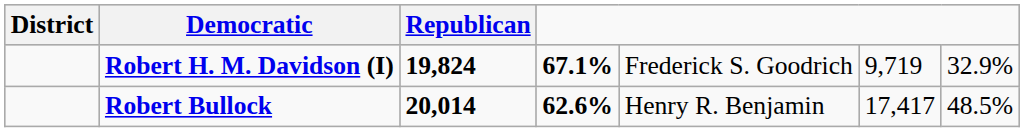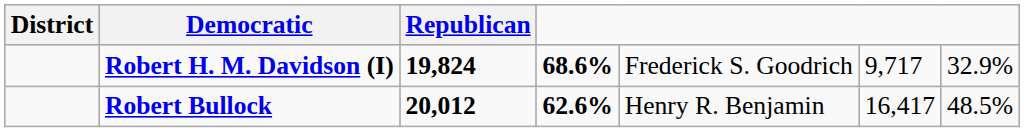Robert H. M. Davidson (I) | column 4: 67.1% -> 68.6%
Robert H. M. Davidson (I) | column 6: 9,719 -> 9,717
Robert Bullock | Republican: 20,014 -> 20,012
Robert Bullock | column 6: 17,417 -> 16,417
